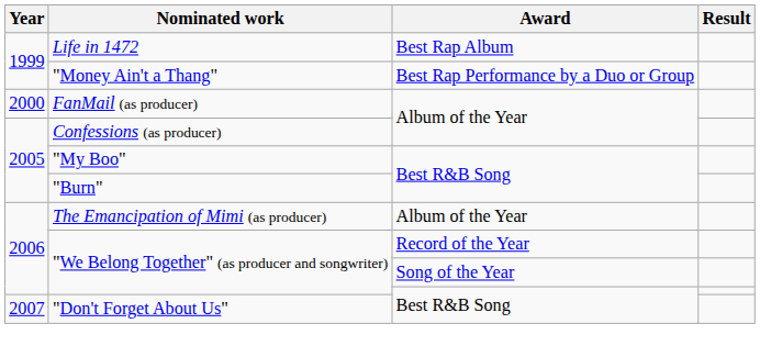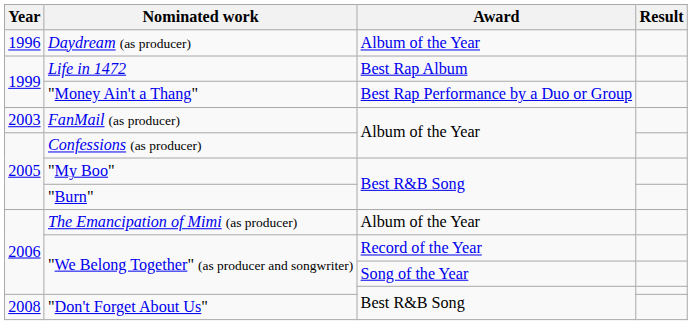+ row: 1996 | Daydream (as producer) | Album of the Year
FanMail (as producer) | Year: 2000 -> 2003
"Don't Forget About Us" | Year: 2007 -> 2008
